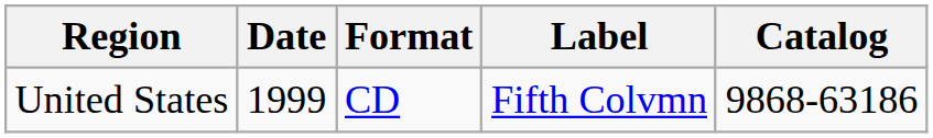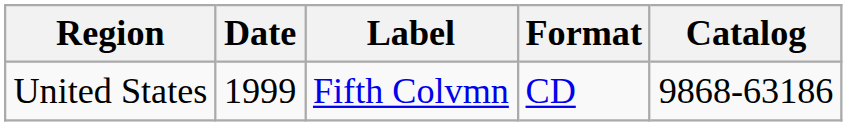columns swapped: Label <-> Format
